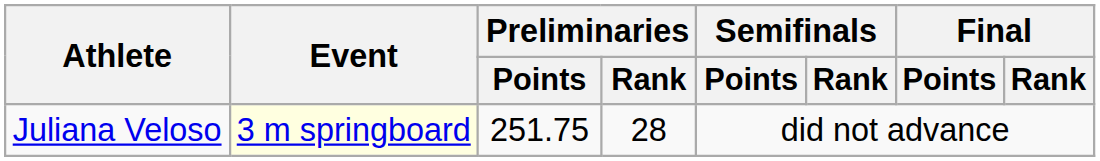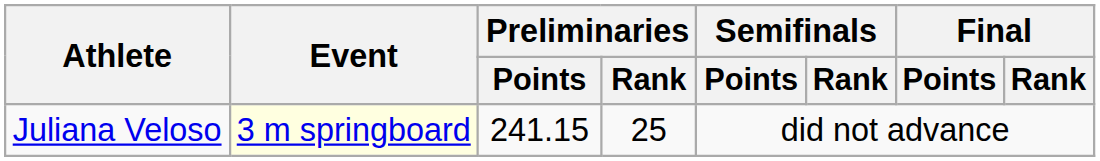Juliana Veloso | Preliminaries / Points: 251.75 -> 241.15
Juliana Veloso | Preliminaries / Rank: 28 -> 25
